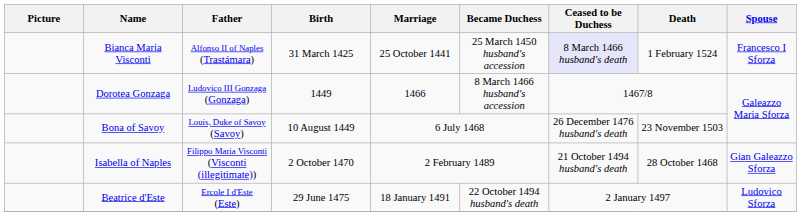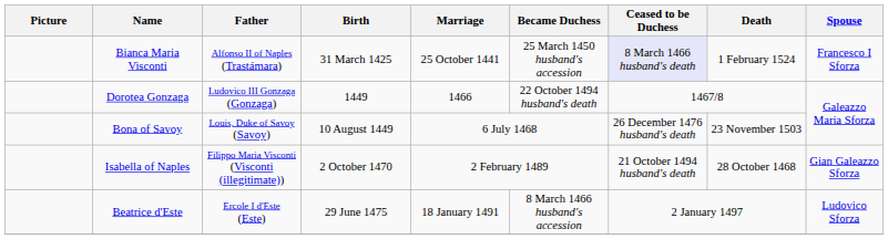Dorotea Gonzaga | Became Duchess: 8 March 1466 husband's accession -> 22 October 1494 husband's death
Beatrice d'Este | Became Duchess: 22 October 1494 husband's death -> 8 March 1466 husband's accession
